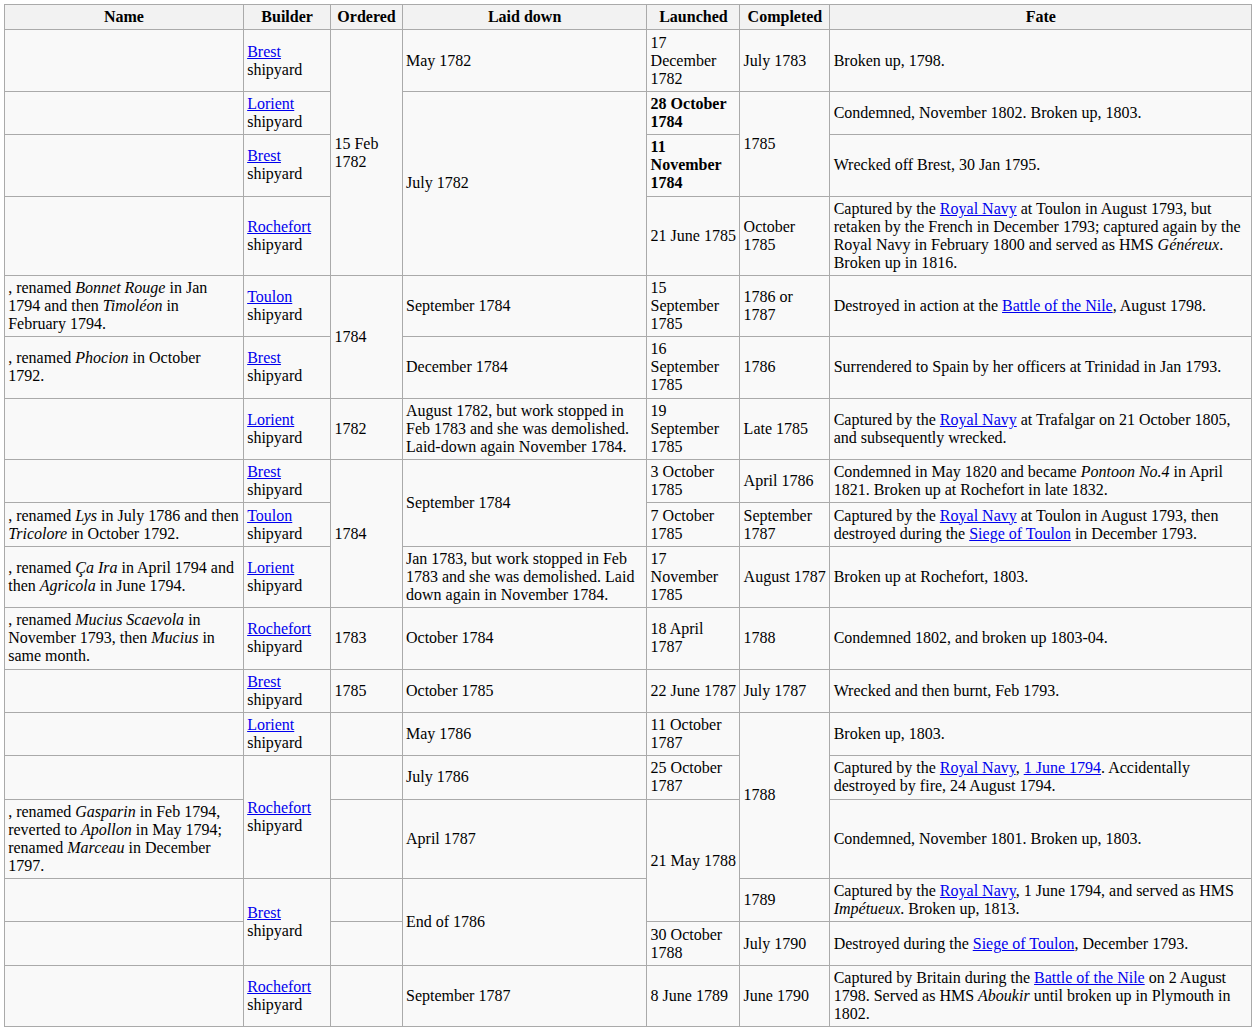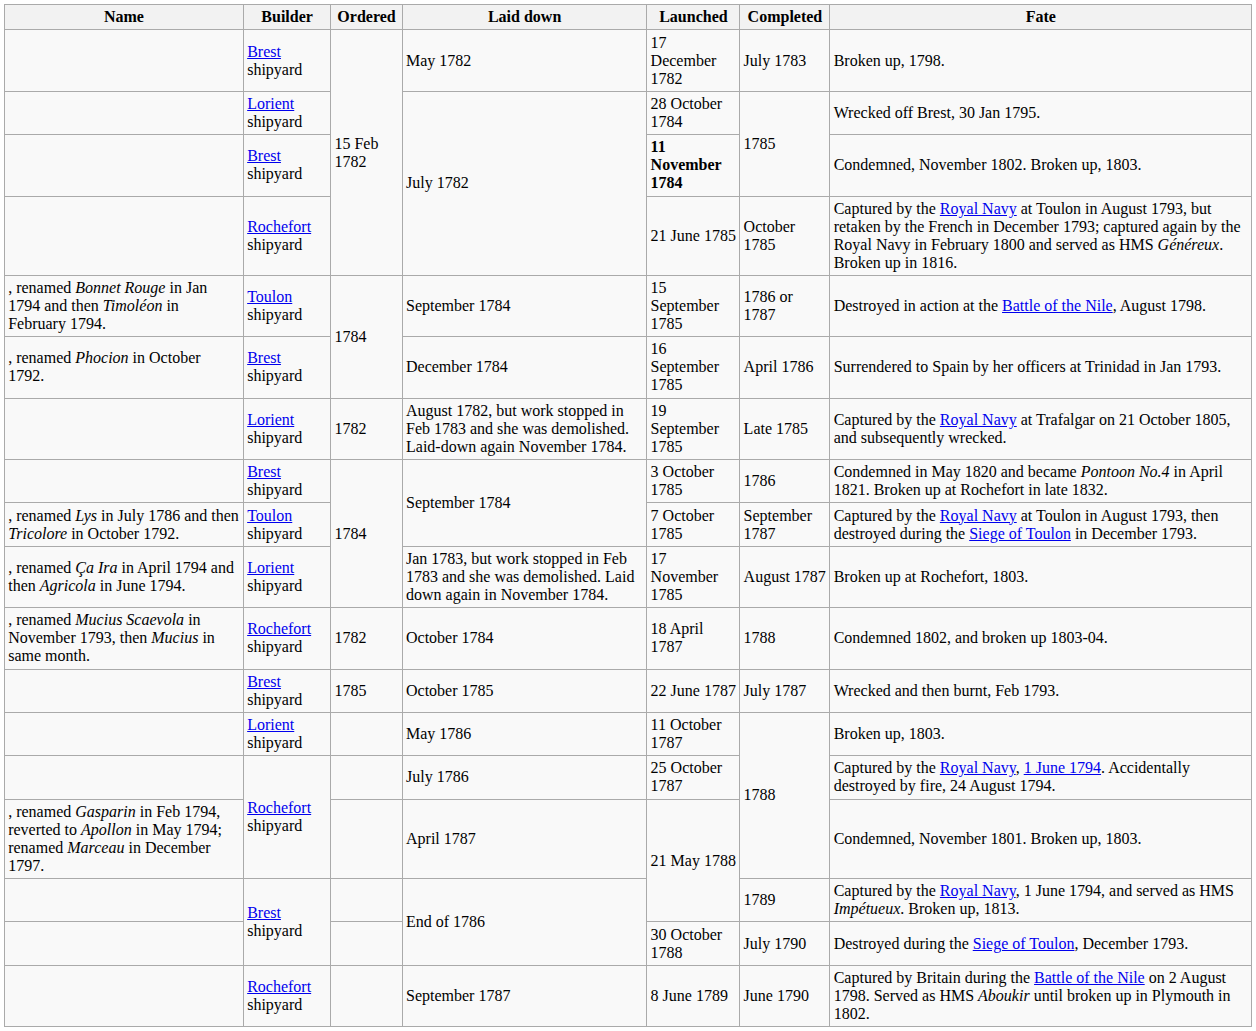Lorient shipyard / July 1782 | Launched: bold -> normal
Lorient shipyard / July 1782 | Fate: Condemned, November 1802. Broken up, 1803. -> Wrecked off Brest, 30 Jan 1795.
Brest shipyard / July 1782 | Fate: Wrecked off Brest, 30 Jan 1795. -> Condemned, November 1802. Broken up, 1803.
December 1784 | Completed: 1786 -> April 1786
Brest shipyard / September 1784 | Completed: April 1786 -> 1786
October 1784 | Ordered: 1783 -> 1782
